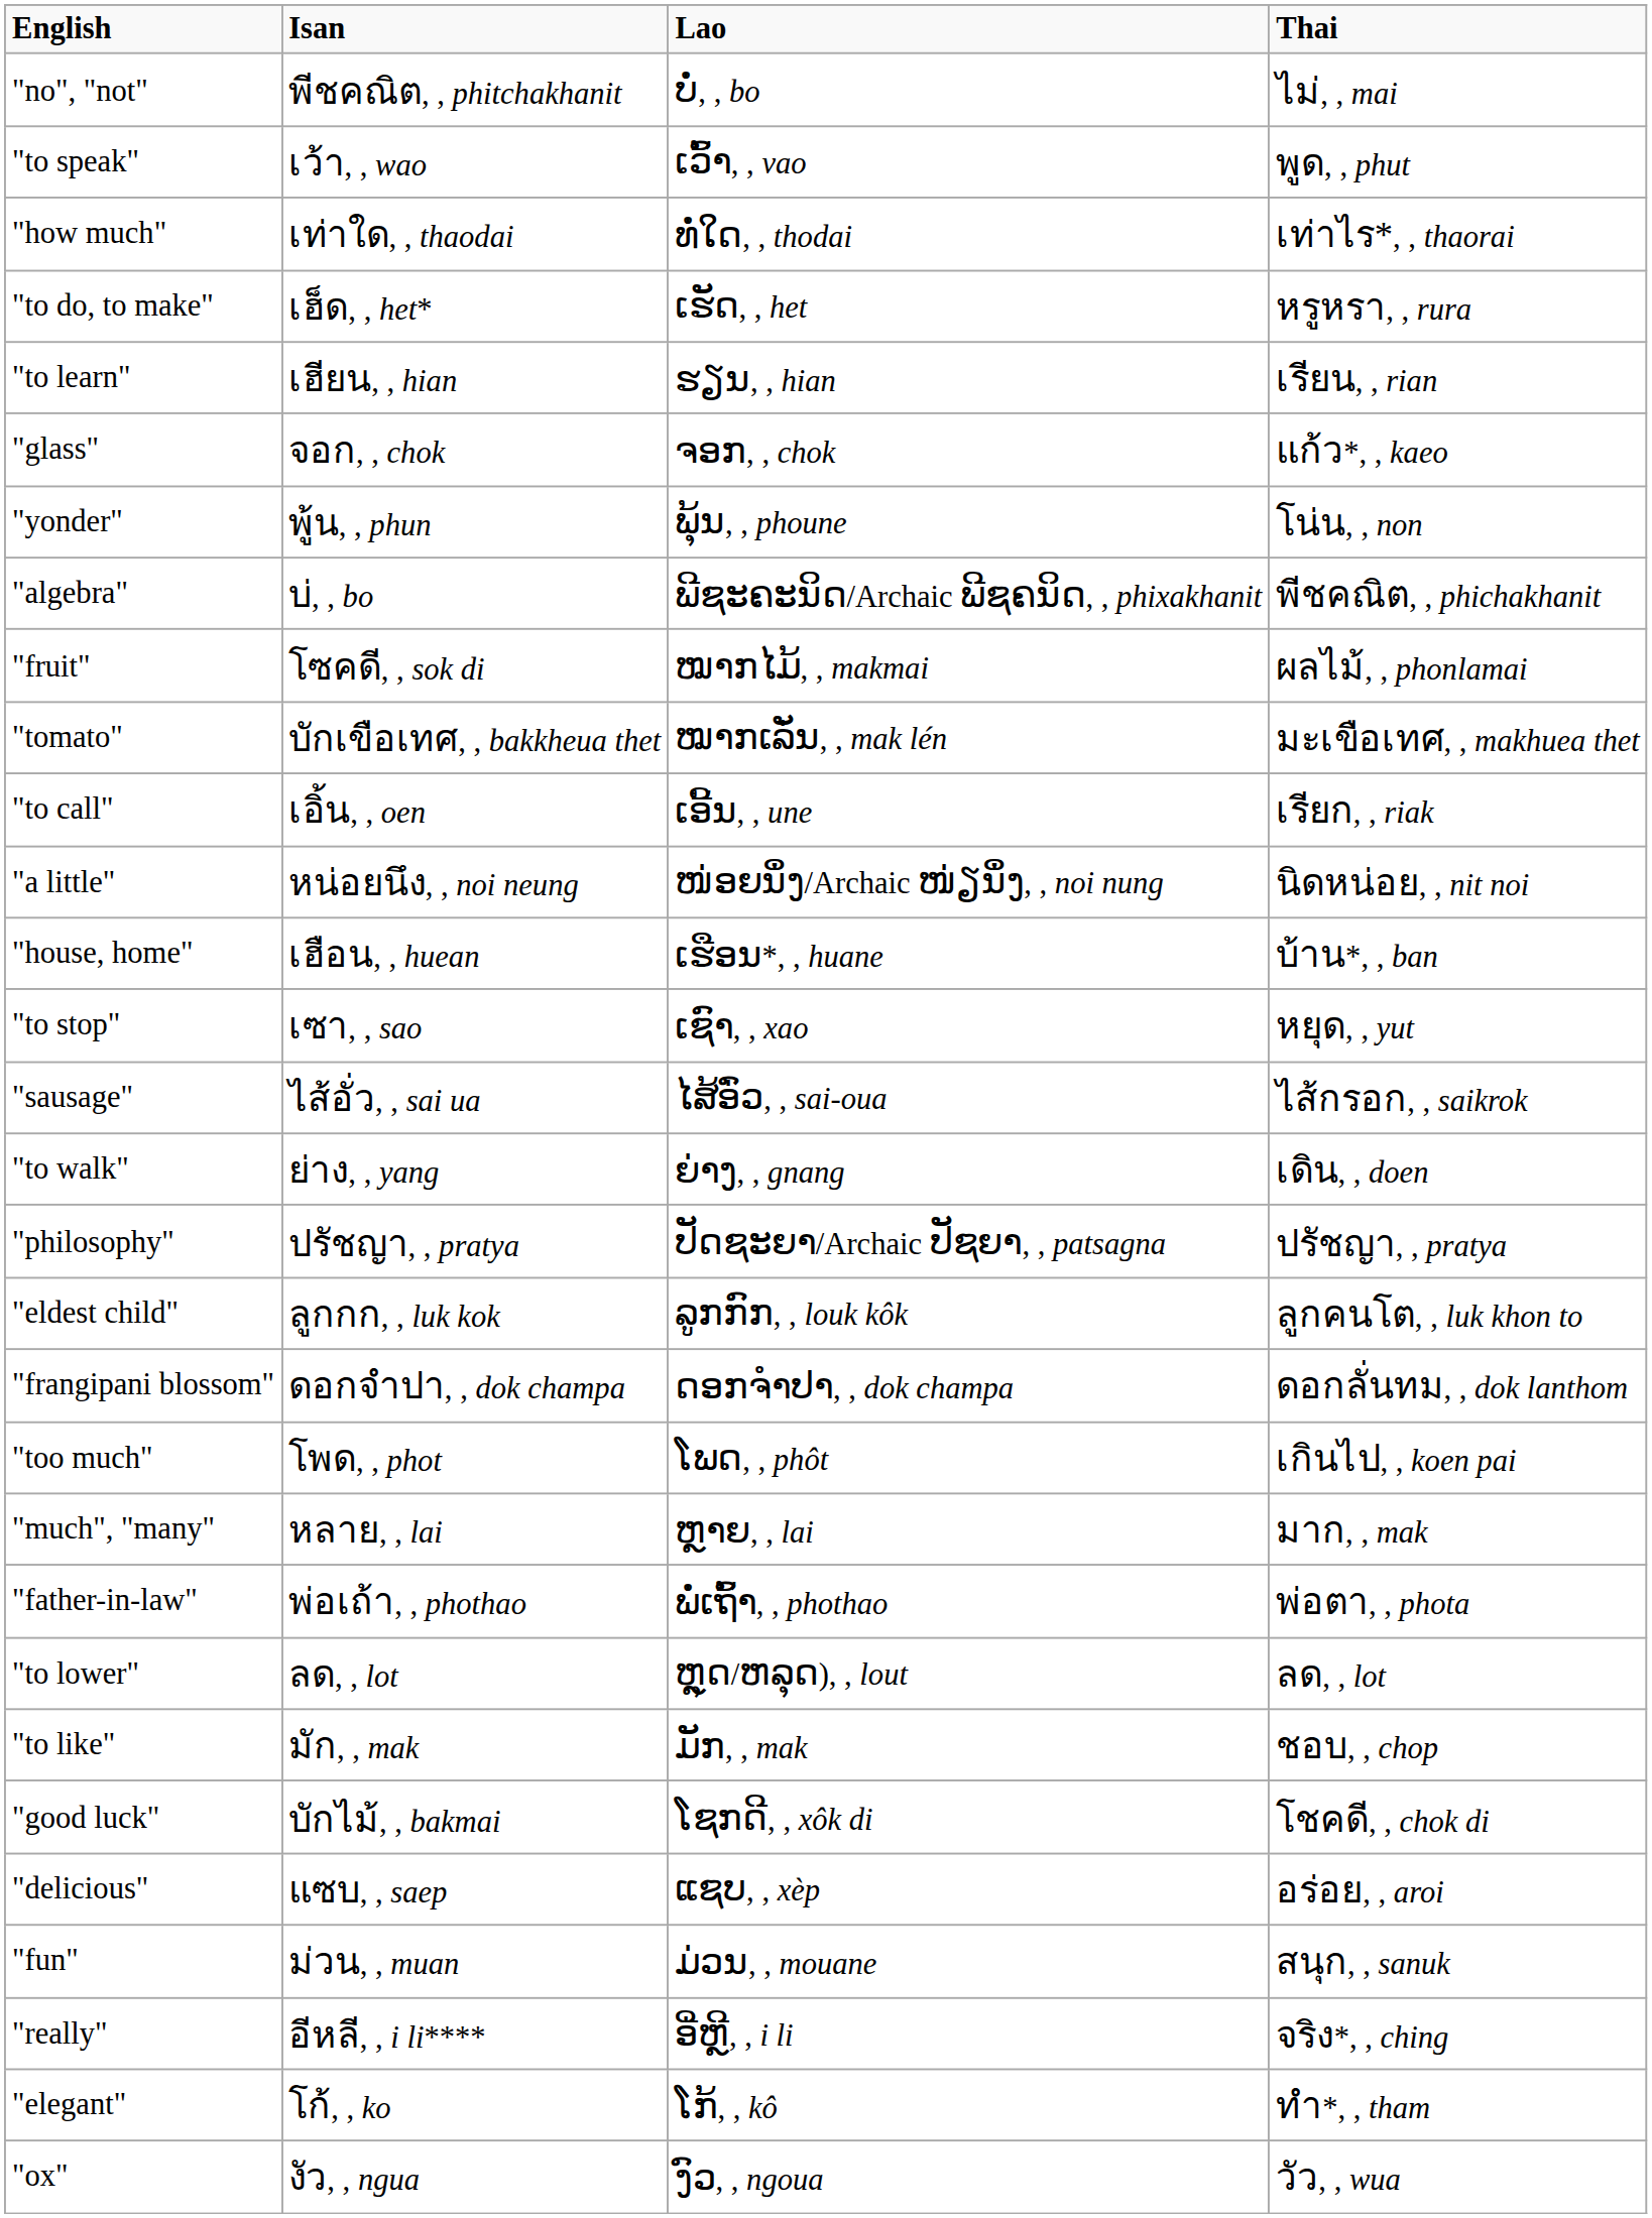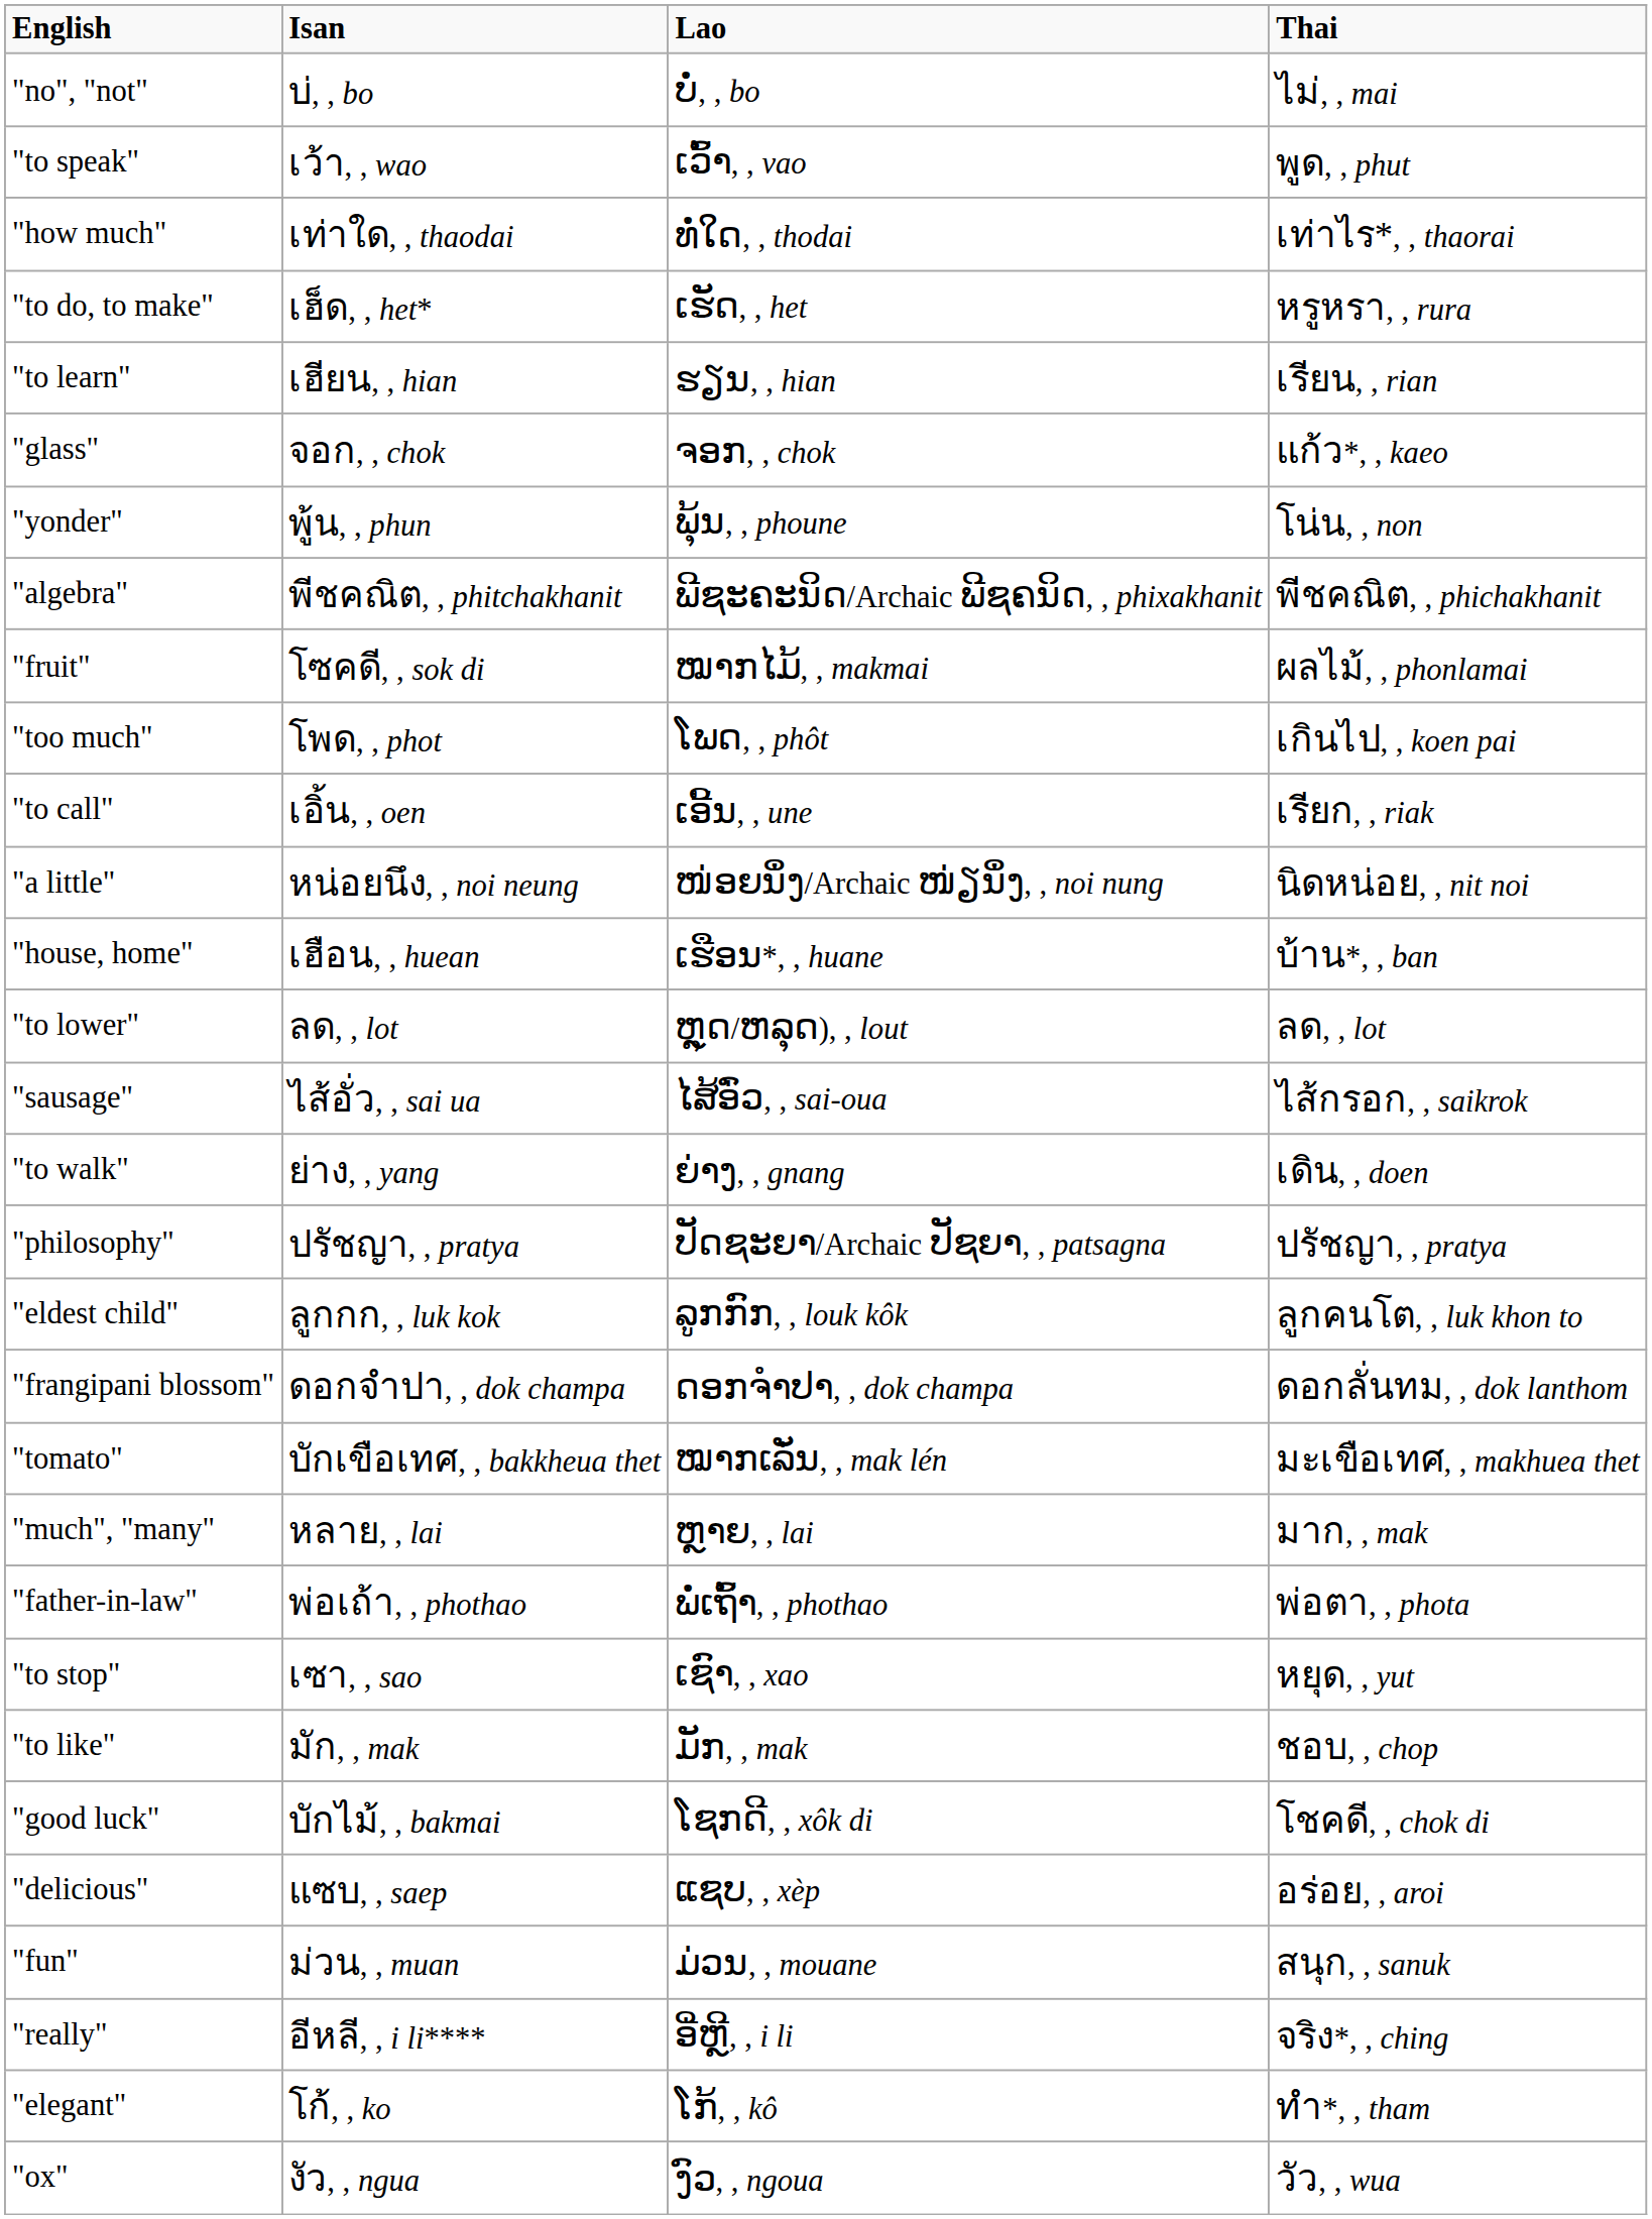"no", "not" | Isan: พีชคณิต, , phitchakhanit -> บ่, , bo
"algebra" | Isan: บ่, , bo -> พีชคณิต, , phitchakhanit
rows swapped: "too much" <-> "tomato"
rows swapped: "to lower" <-> "to stop"
